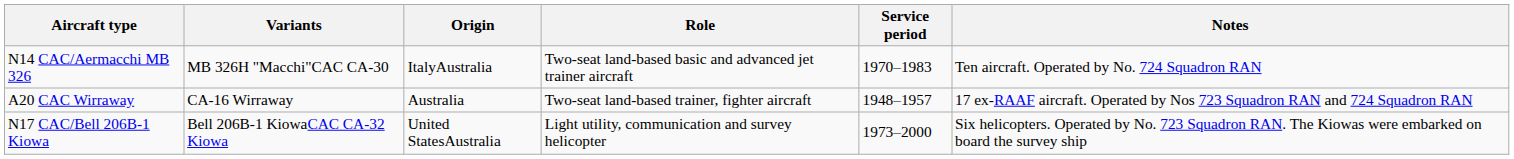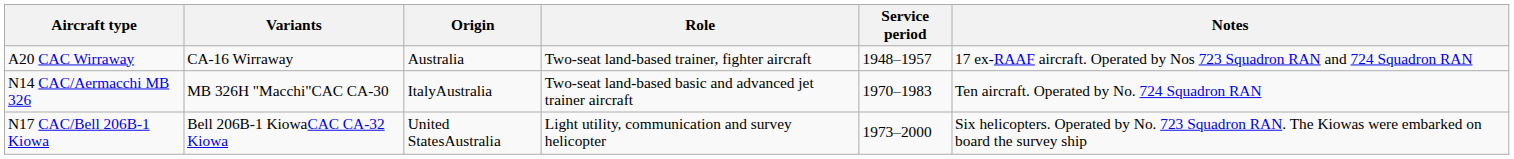rows swapped: N14 CAC/Aermacchi MB 326 <-> A20 CAC Wirraway
